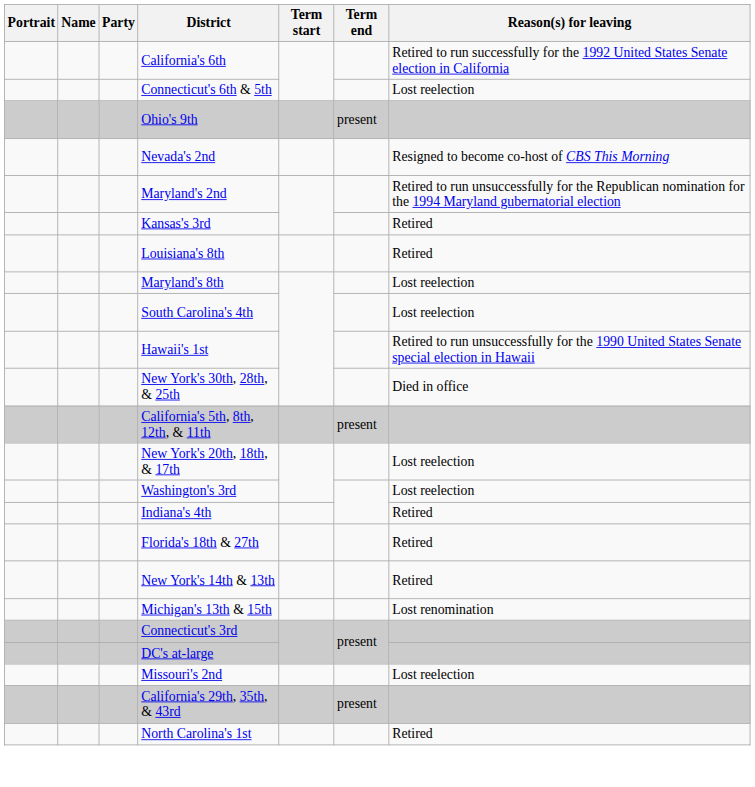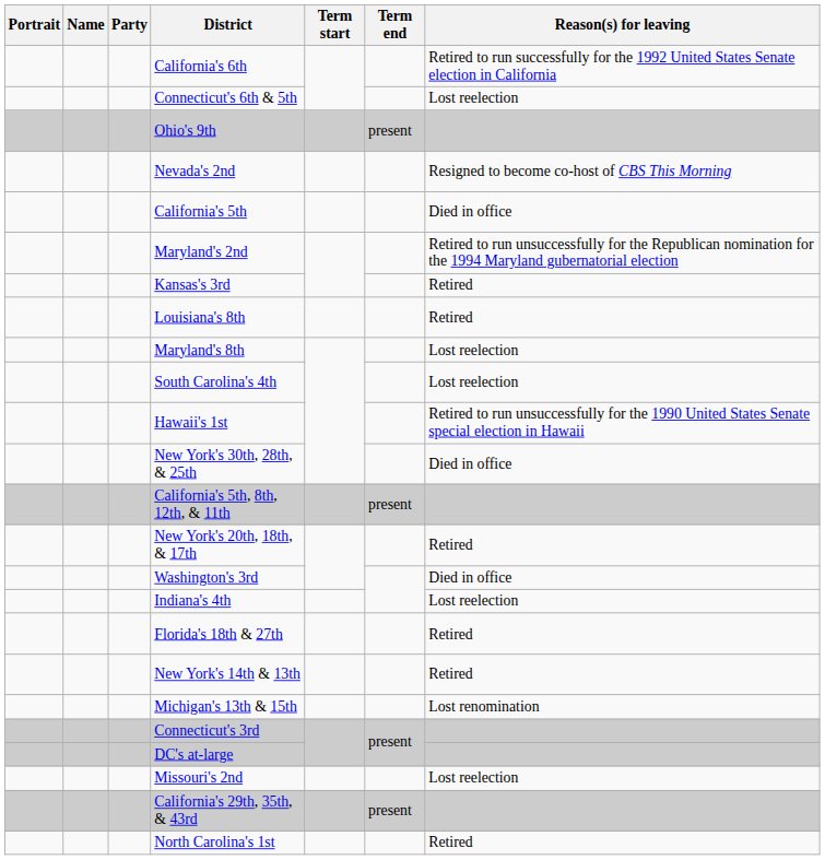+ row: California's 5th | Died in office
New York's 20th, 18th, & 17th | Reason(s) for leaving: Lost reelection -> Retired
Washington's 3rd | Reason(s) for leaving: Lost reelection -> Died in office
Indiana's 4th | Reason(s) for leaving: Retired -> Lost reelection
